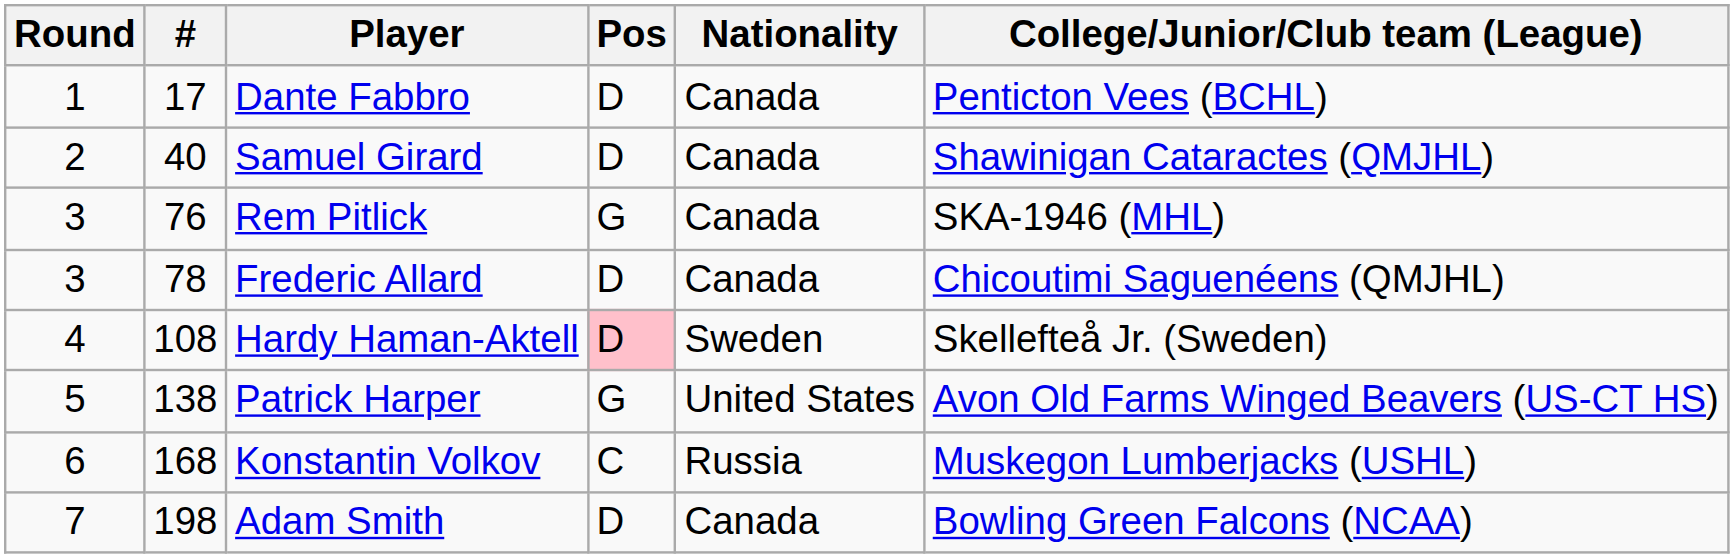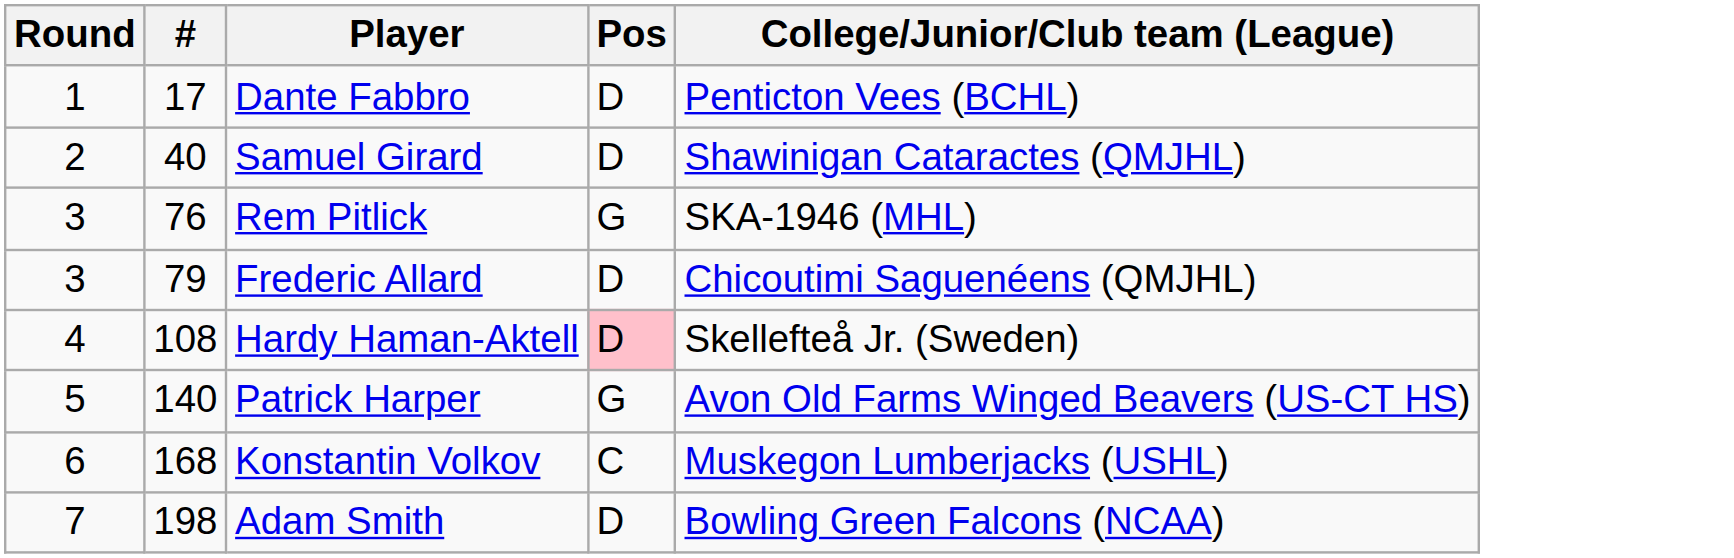- column: Nationality | Canada | Canada | Canada | Canada | Sweden | United States | Russia | Canada
Frederic Allard | #: 78 -> 79
Patrick Harper | #: 138 -> 140
